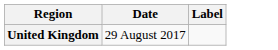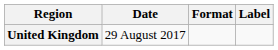+ column: Format
